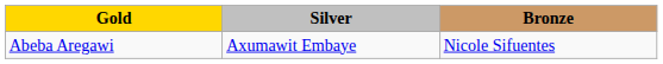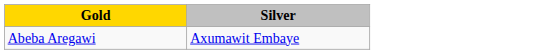- column: Bronze | Nicole Sifuentes
